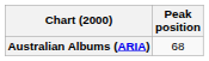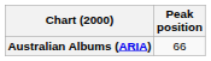Australian Albums (ARIA) | Peak position: 68 -> 66
